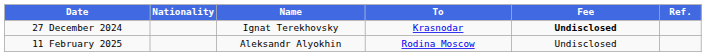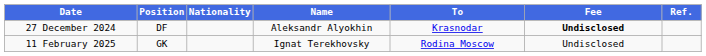+ column: Position | DF | GK
27 December 2024 | Name: Ignat Terekhovsky -> Aleksandr Alyokhin
11 February 2025 | Name: Aleksandr Alyokhin -> Ignat Terekhovsky
